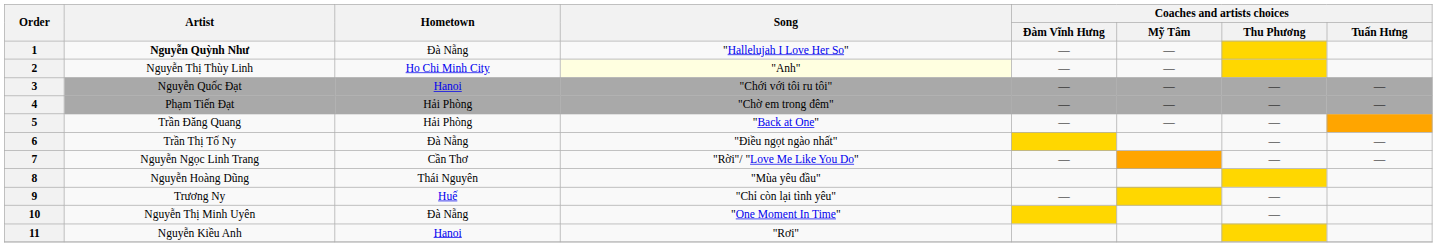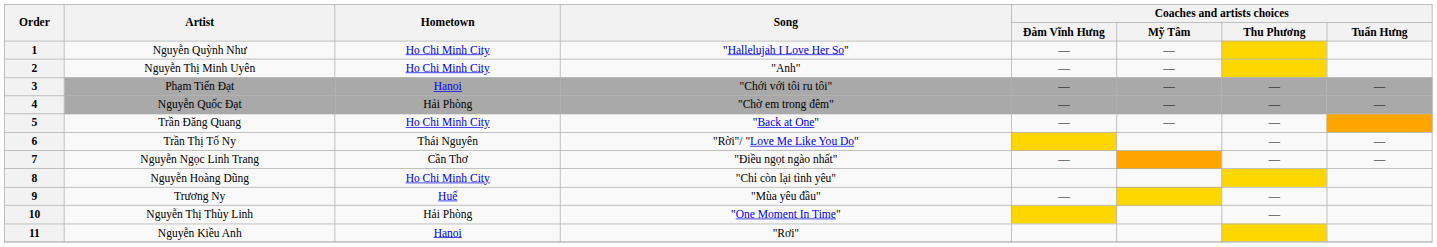1 | Artist: bold -> normal
1 | Hometown: Đà Nẵng -> Ho Chi Minh City
2 | Artist: Nguyễn Thị Thùy Linh -> Nguyễn Thị Minh Uyên
2 | Song: lightyellow background -> no background
3 | Artist: Nguyễn Quốc Đạt -> Phạm Tiến Đạt
4 | Artist: Phạm Tiến Đạt -> Nguyễn Quốc Đạt
5 | Hometown: Hải Phòng -> Ho Chi Minh City
6 | Hometown: Đà Nẵng -> Thái Nguyên
6 | Song: "Điều ngọt ngào nhất" -> "Rời"/ "Love Me Like You Do"
7 | Song: "Rời"/ "Love Me Like You Do" -> "Điều ngọt ngào nhất"
8 | Hometown: Thái Nguyên -> Ho Chi Minh City
8 | Song: "Mùa yêu đầu" -> "Chỉ còn lại tình yêu"
9 | Song: "Chỉ còn lại tình yêu" -> "Mùa yêu đầu"
10 | Artist: Nguyễn Thị Minh Uyên -> Nguyễn Thị Thùy Linh
10 | Hometown: Đà Nẵng -> Hải Phòng
